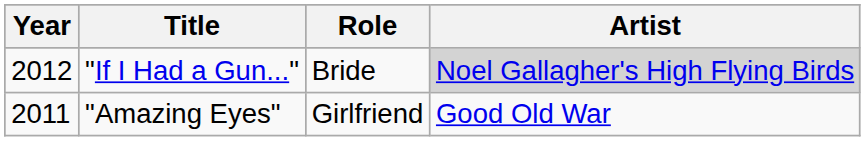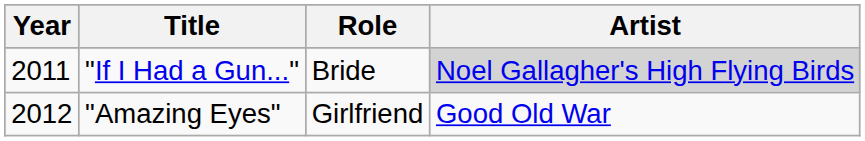"If I Had a Gun..." | Year: 2012 -> 2011
"Amazing Eyes" | Year: 2011 -> 2012
